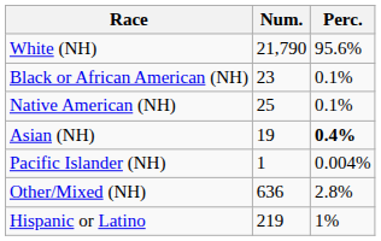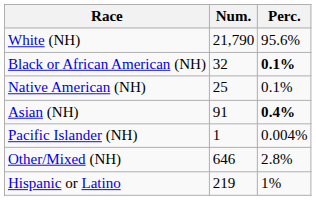Black or African American (NH) | Num.: 23 -> 32
Black or African American (NH) | Perc.: normal -> bold
Asian (NH) | Num.: 19 -> 91
Other/Mixed (NH) | Num.: 636 -> 646
